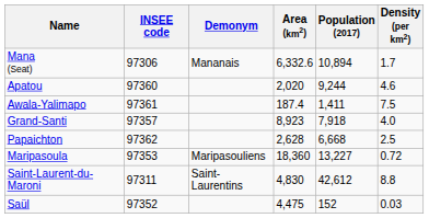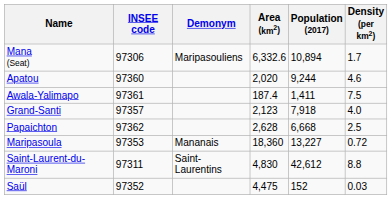Mana (Seat) | Demonym: Mananais -> Maripasouliens
Grand-Santi | Area (km2): 8,923 -> 2,123
Maripasoula | Demonym: Maripasouliens -> Mananais
